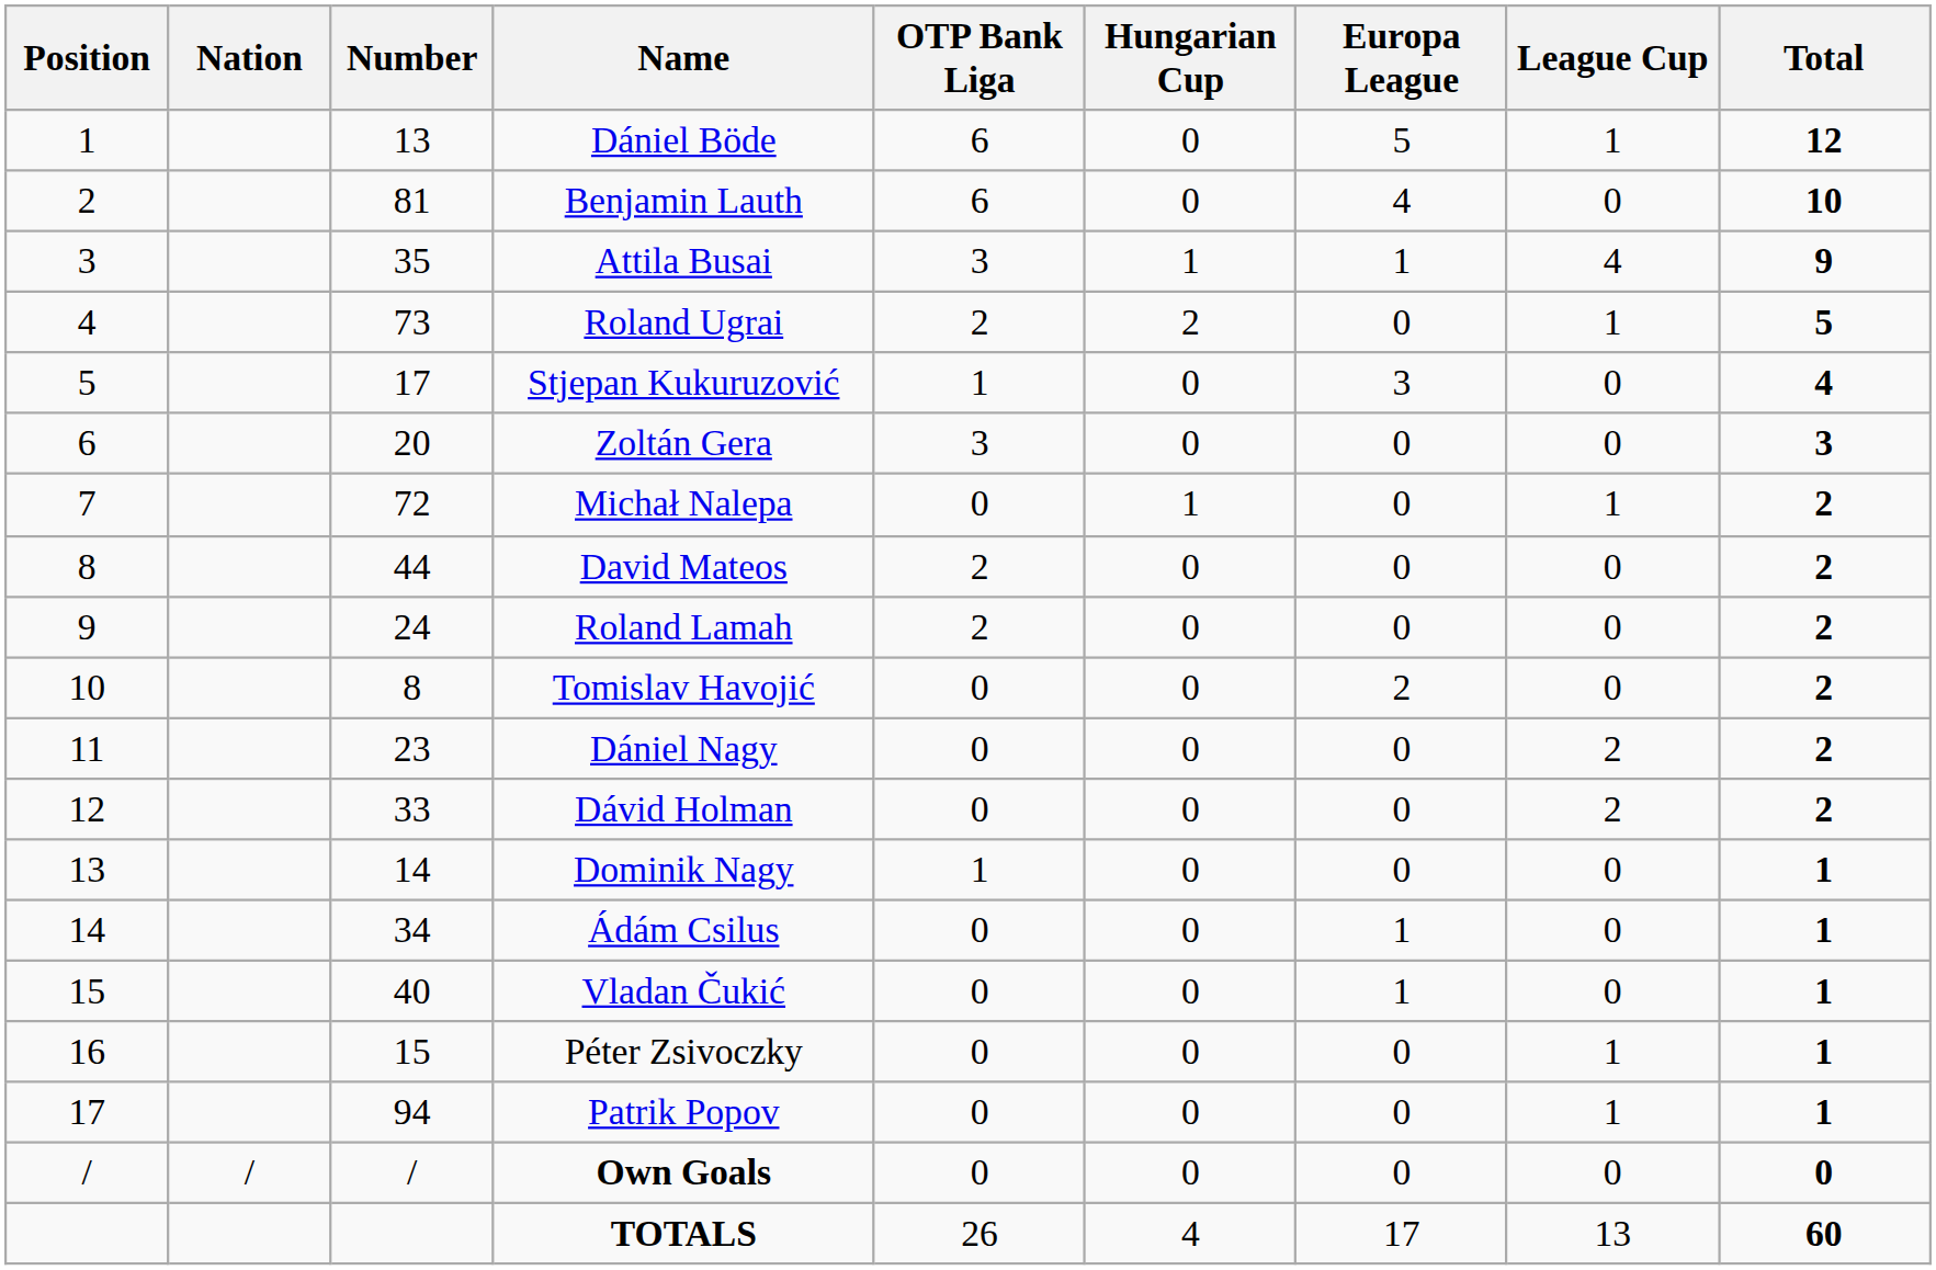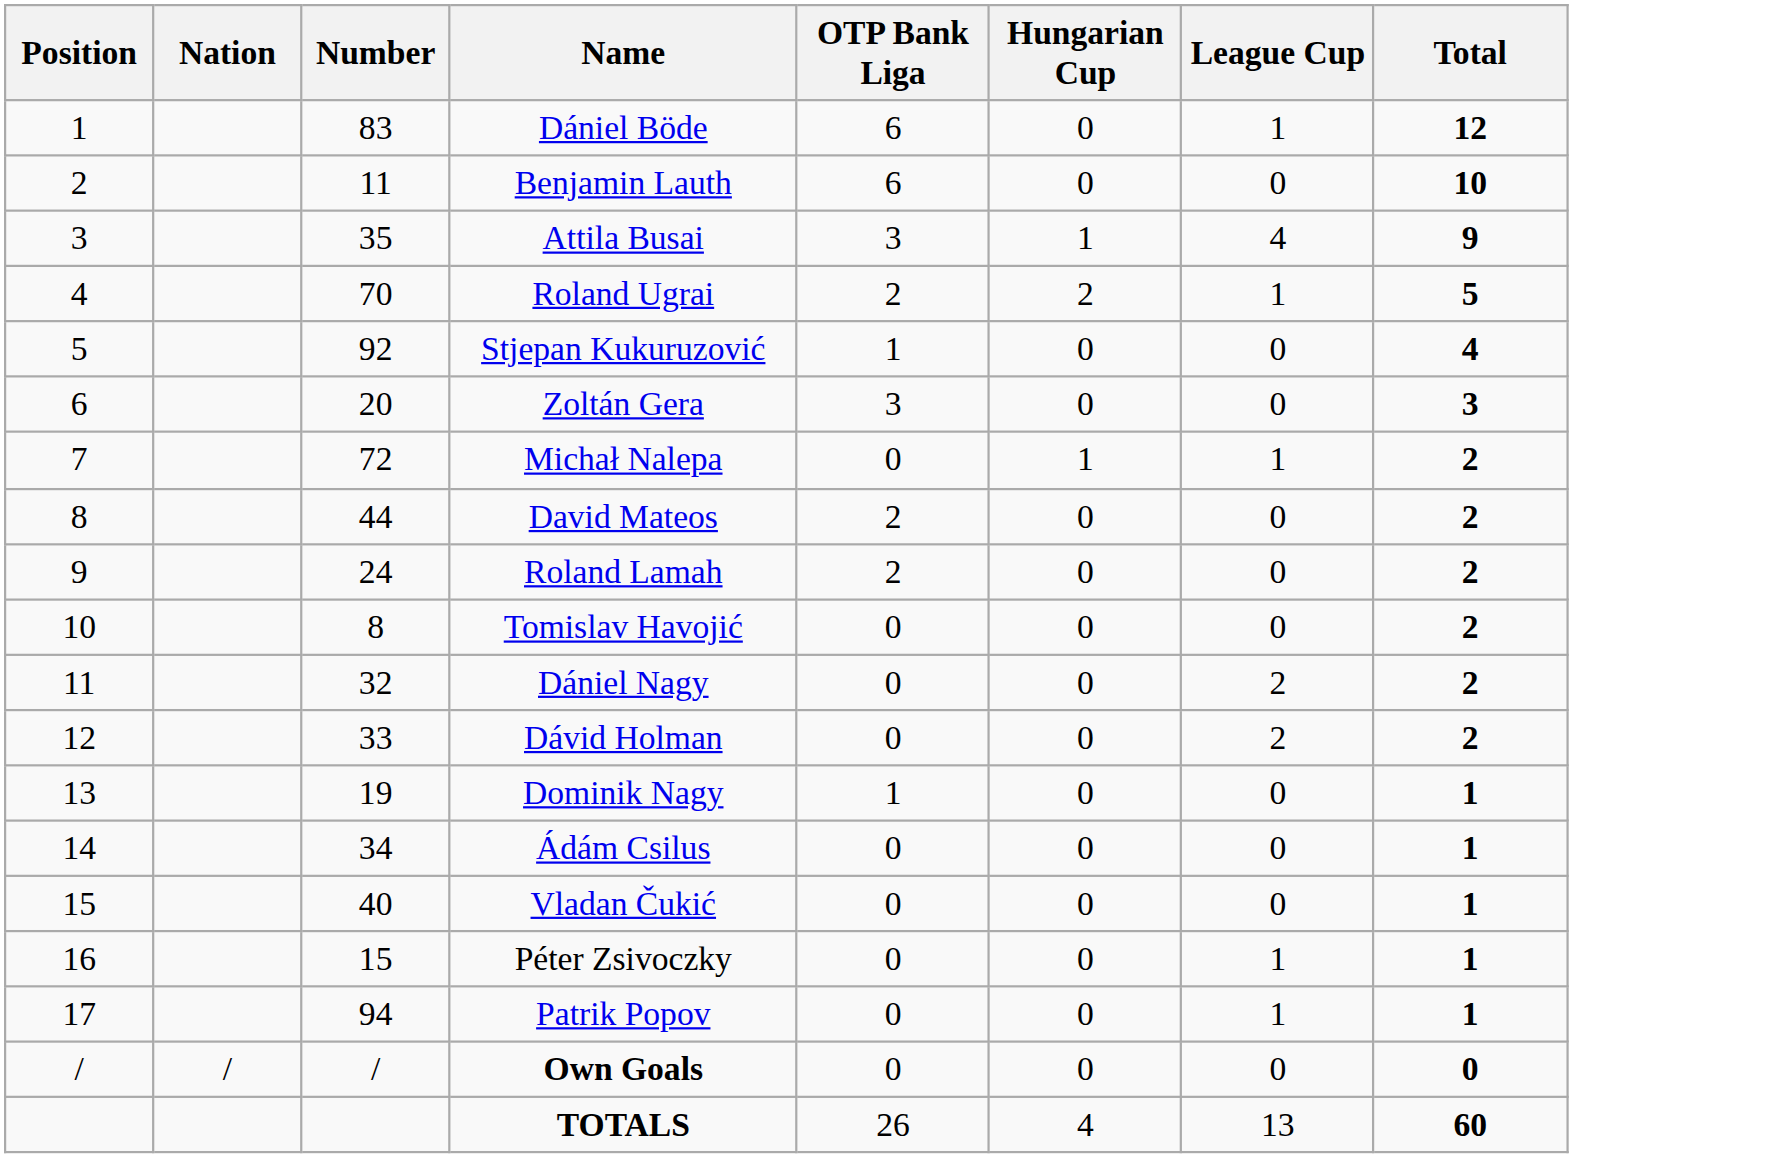- column: Europa League | 5 | 4 | 1 | 0 | 3 | 0 | 0 | 0 | 0 | 2 | 0 | 0 | 0 | 1 | 1 | 0 | 0 | 0 | 17
Dániel Böde | Number: 13 -> 83
Benjamin Lauth | Number: 81 -> 11
Roland Ugrai | Number: 73 -> 70
Stjepan Kukuruzović | Number: 17 -> 92
Dániel Nagy | Number: 23 -> 32
Dominik Nagy | Number: 14 -> 19
